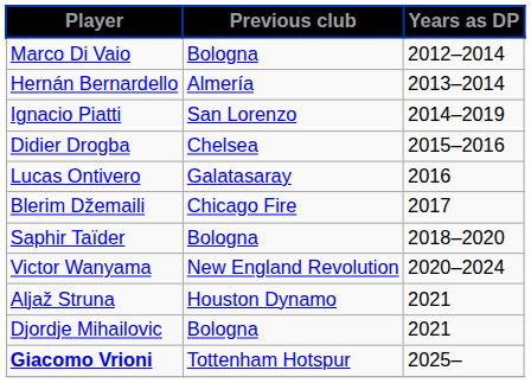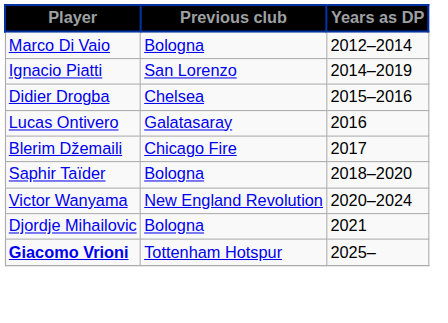- row: Hernán Bernardello | Almería | 2013–2014
- row: Aljaž Struna | Houston Dynamo | 2021
